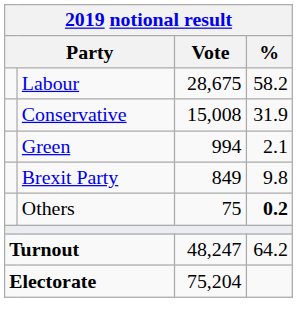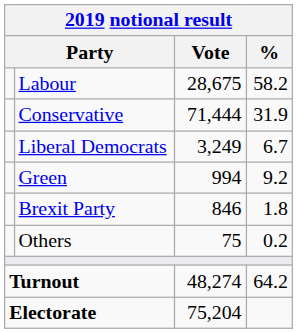Conservative | Vote: 15,008 -> 71,444
+ row: Liberal Democrats | 3,249 | 6.7
Green | %: 2.1 -> 9.2
Brexit Party | Vote: 849 -> 846
Brexit Party | %: 9.8 -> 1.8
Others | %: bold -> normal
Turnout | Vote: 48,247 -> 48,274
